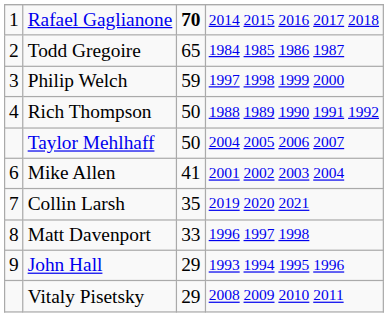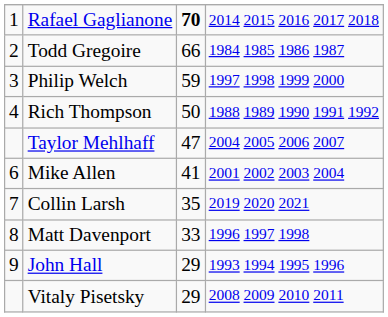Todd Gregoire | column 3: 65 -> 66
Taylor Mehlhaff | column 3: 50 -> 47
